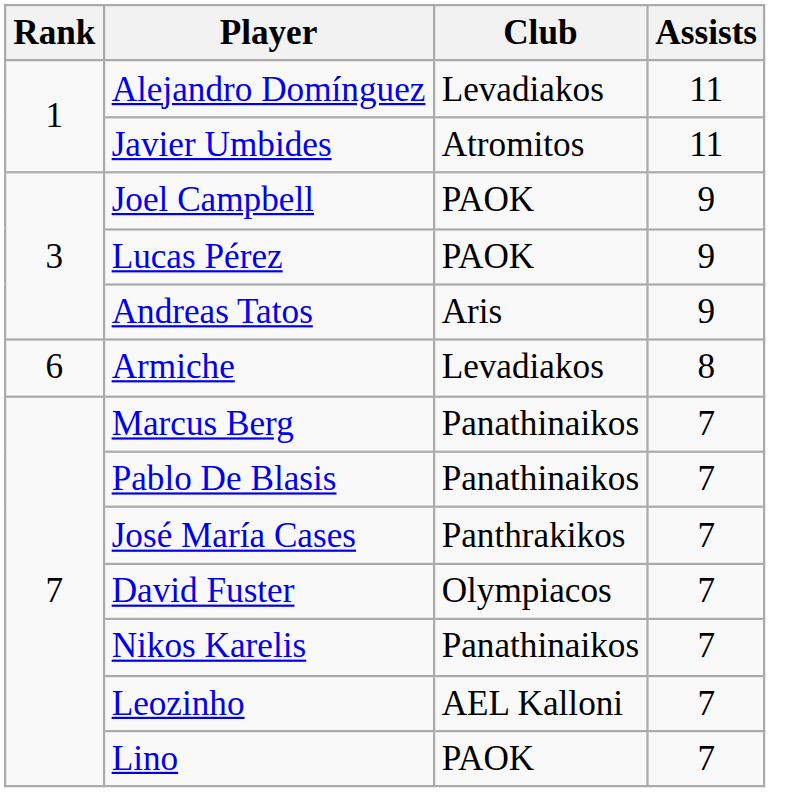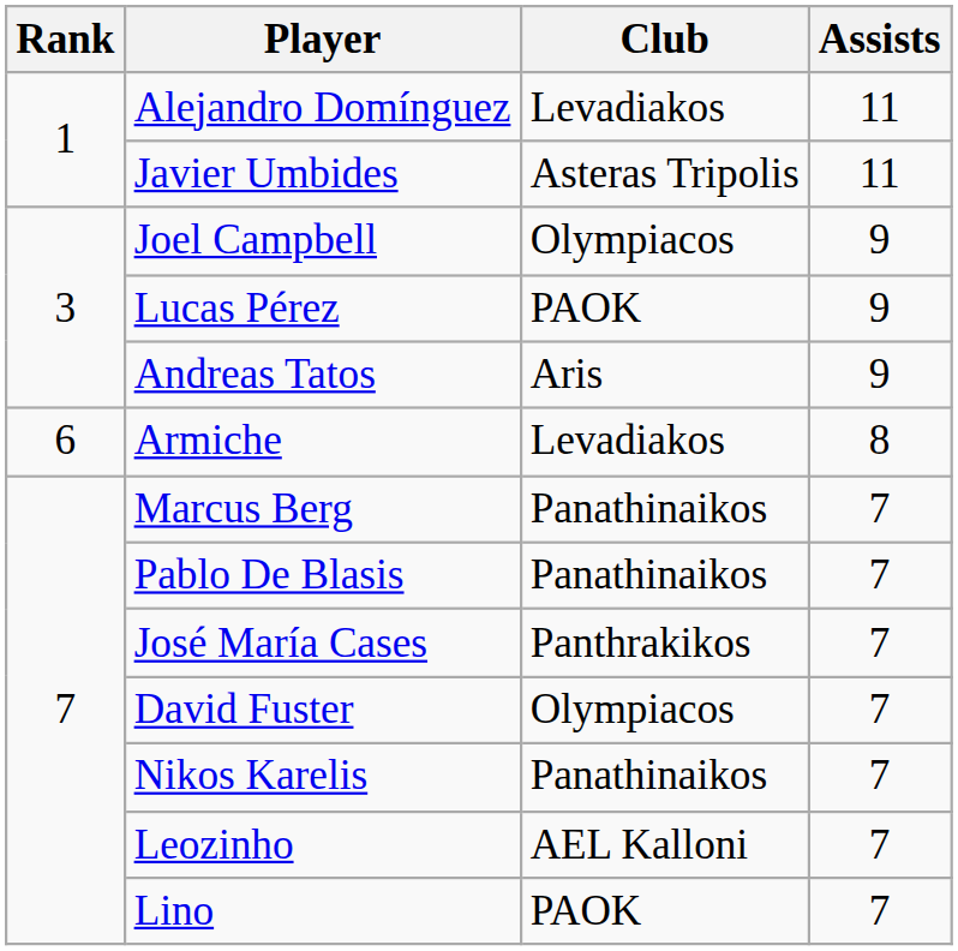Javier Umbides | Club: Atromitos -> Asteras Tripolis
Joel Campbell | Club: PAOK -> Olympiacos
